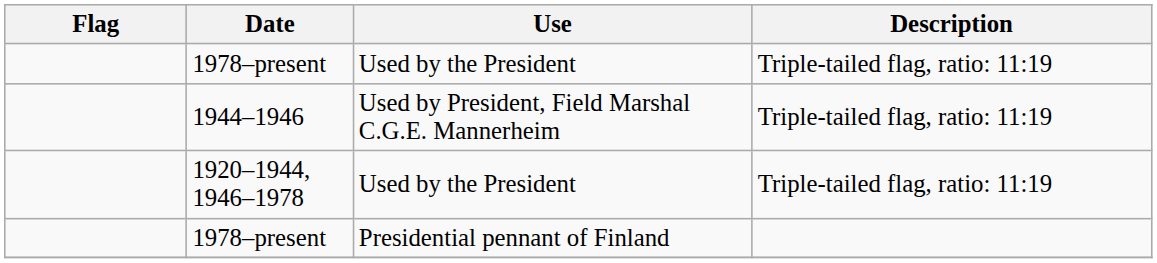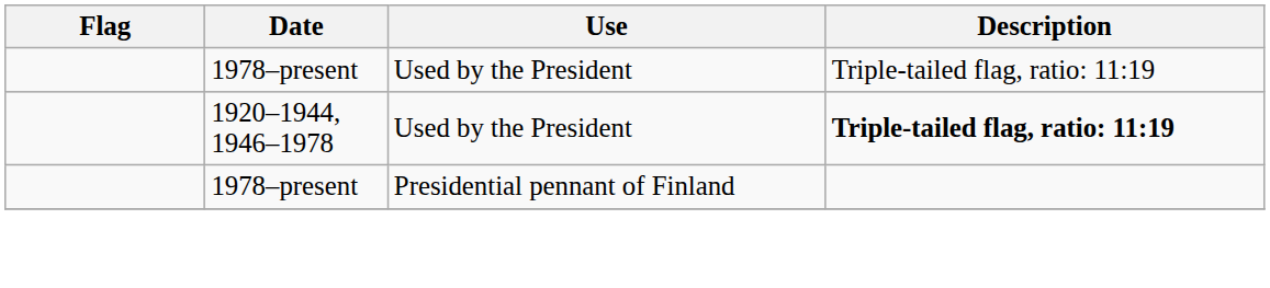- row: 1944–1946 | Used by President, Field Marshal C.G.E. Mannerheim | Triple-tailed flag, ratio: 11:19
1920–1944, 1946–1978 | Description: normal -> bold
